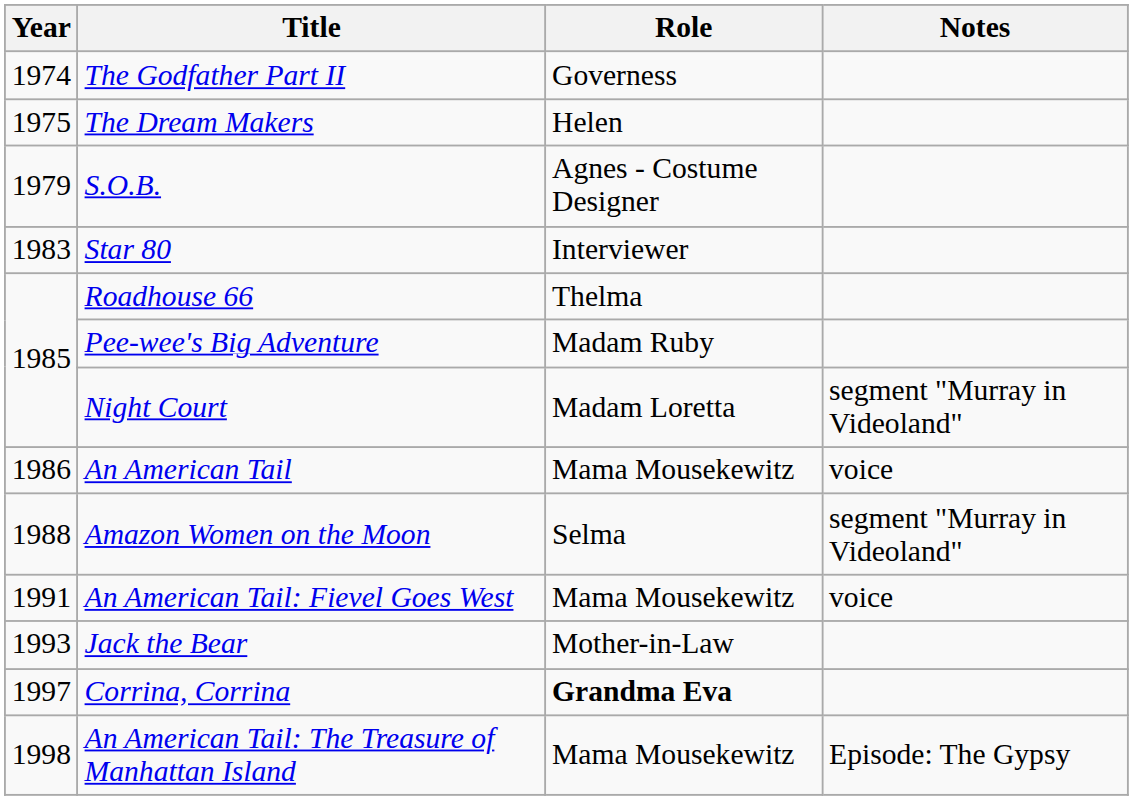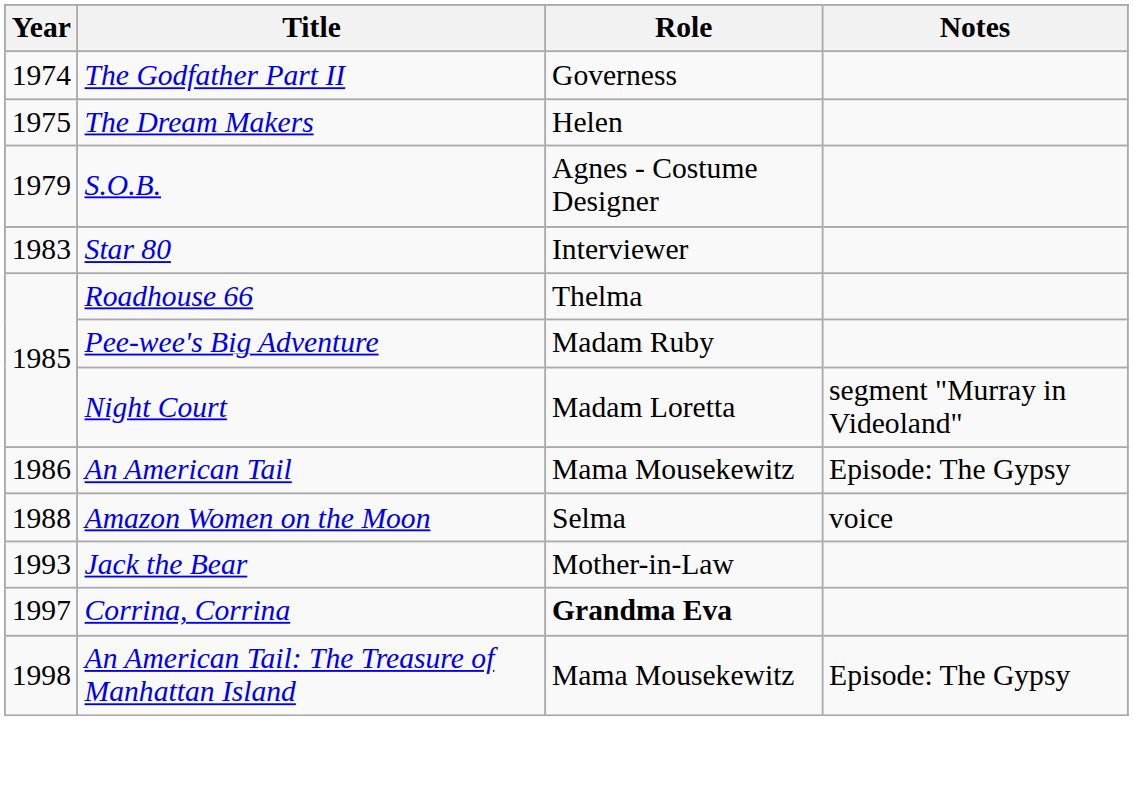An American Tail | Notes: voice -> Episode: The Gypsy
Amazon Women on the Moon | Notes: segment "Murray in Videoland" -> voice
- row: 1991 | An American Tail: Fievel Goes West | Mama Mousekewitz | voice
